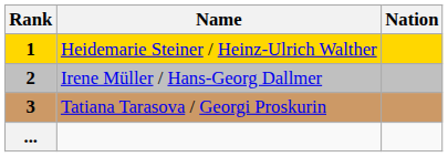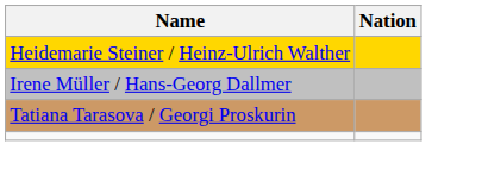- column: Rank | 1 | 2 | 3 | ...
